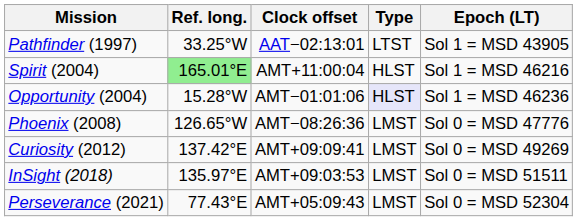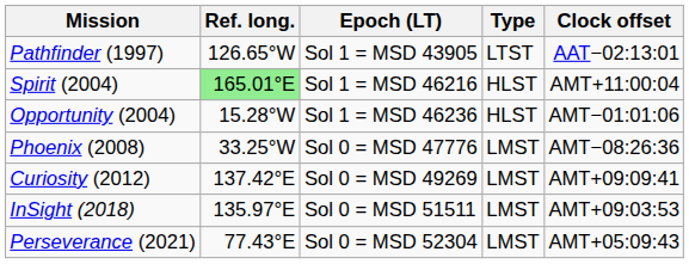columns swapped: Clock offset <-> Epoch (LT)
Pathfinder (1997) | Ref. long.: 33.25°W -> 126.65°W
Opportunity (2004) | Type: lavender background -> no background
Phoenix (2008) | Ref. long.: 126.65°W -> 33.25°W
